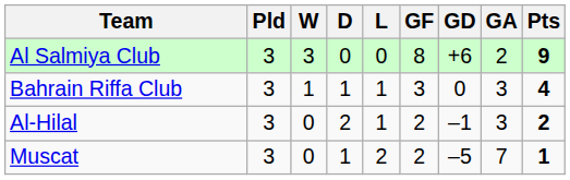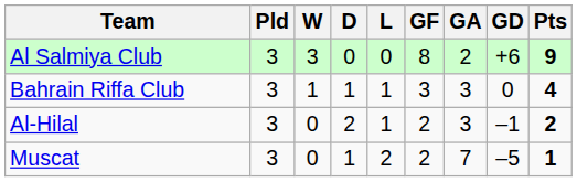columns swapped: GA <-> GD
